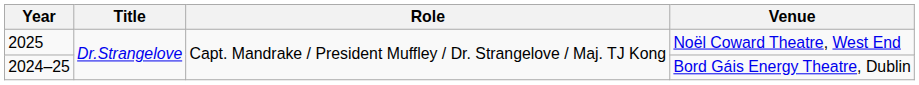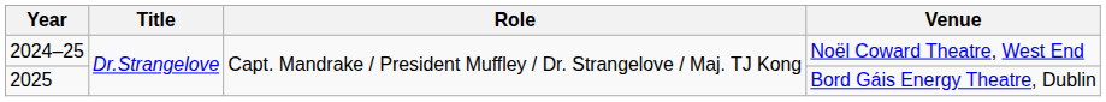Noël Coward Theatre, West End | Year: 2025 -> 2024–25
Bord Gáis Energy Theatre, Dublin | Year: 2024–25 -> 2025
